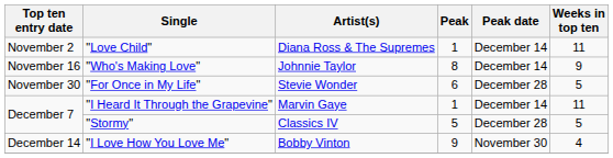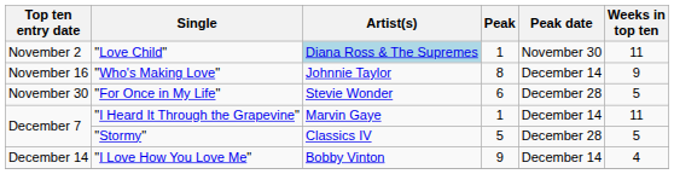"Love Child" | Artist(s): no background -> lightblue background
"Love Child" | Peak date: December 14 -> November 30
"I Love How You Love Me" | Peak date: November 30 -> December 14
